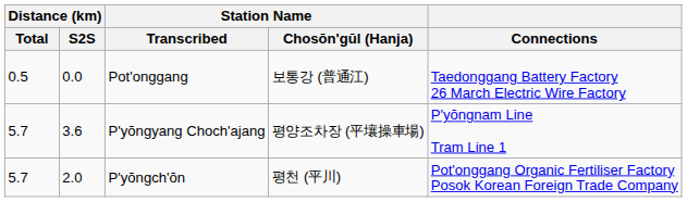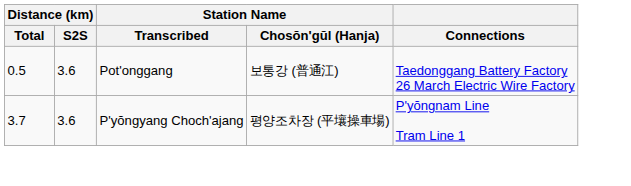Pot'onggang | Distance (km) / S2S: 0.0 -> 3.6
P'yŏngyang Choch'ajang | Distance (km) / Total: 5.7 -> 3.7
- row: 5.7 | 2.0 | P'yŏngch'ŏn | 평천 (平川) | Pot'onggang Organic Fertiliser Factory Posok Korean Foreign Trade Company
